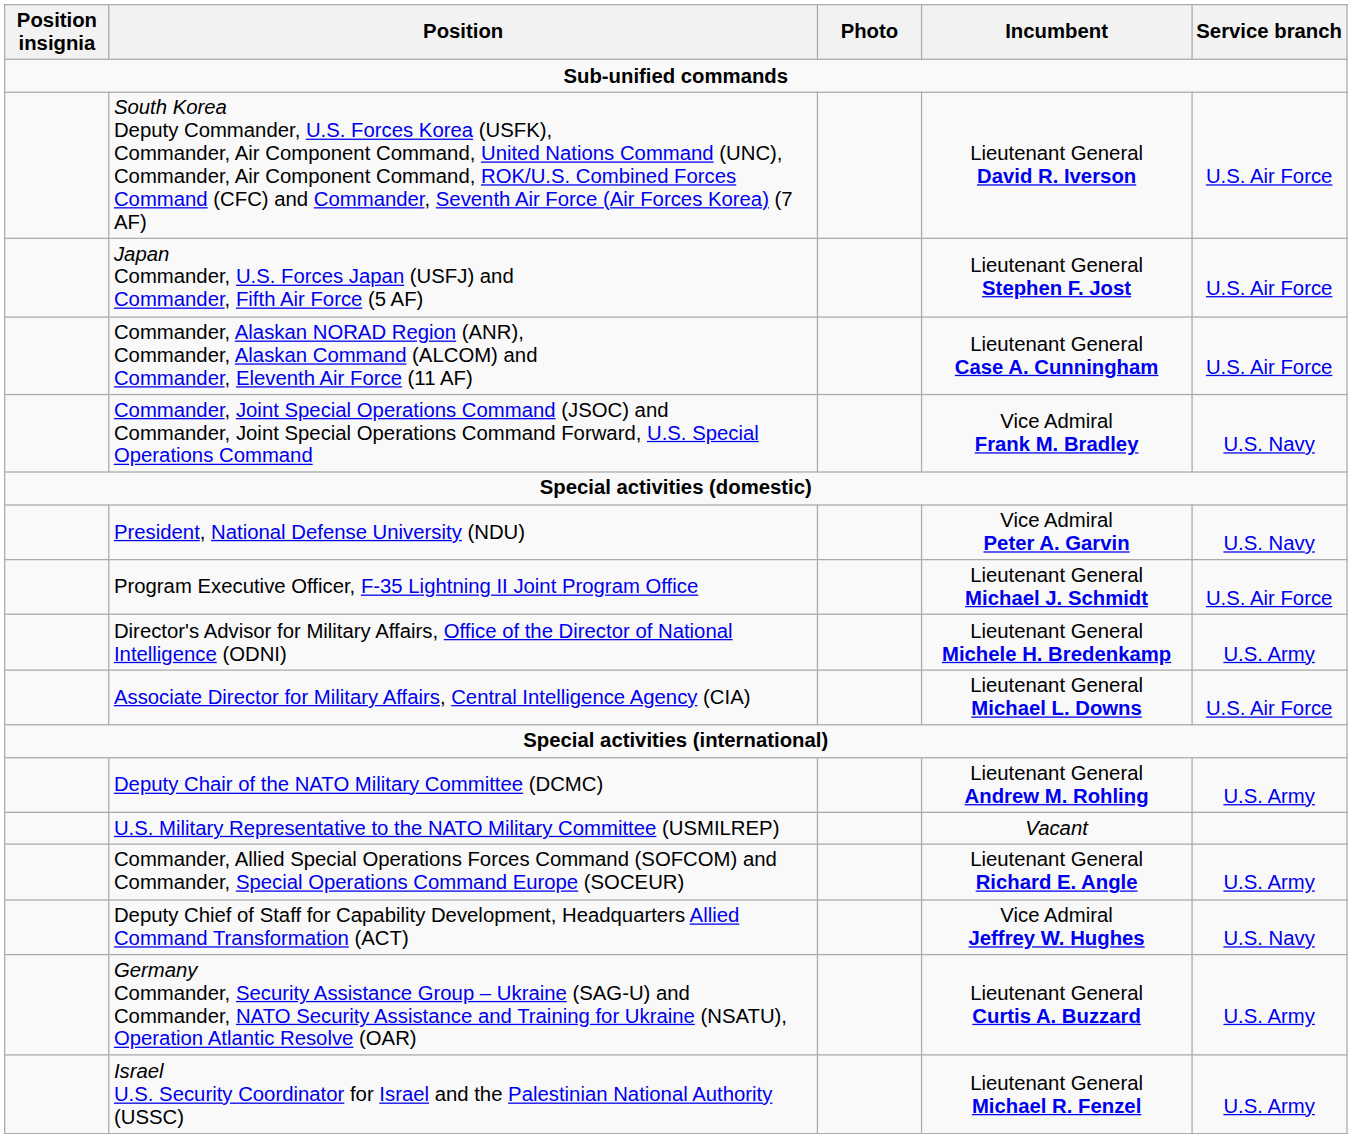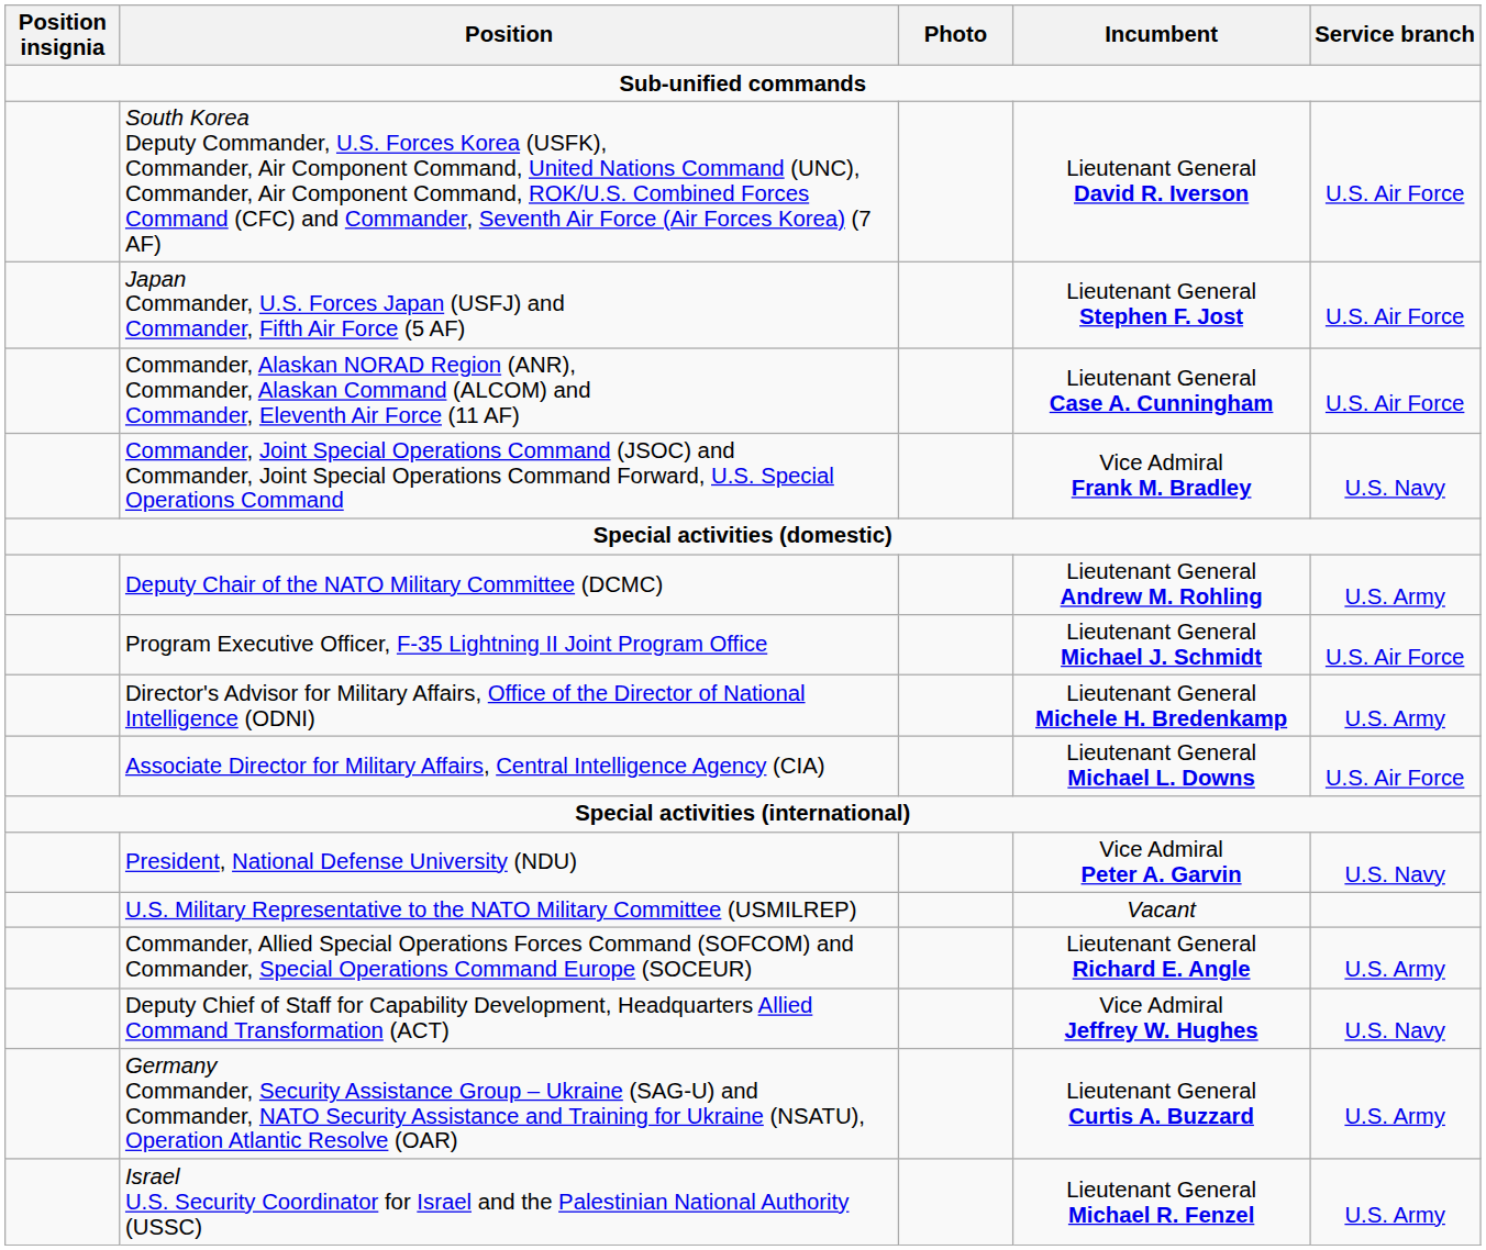rows swapped: President, National Defense University (NDU) <-> Deputy Chair of the NATO Military Committee (DCMC)
